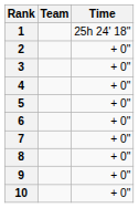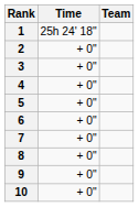columns swapped: Team <-> Time
